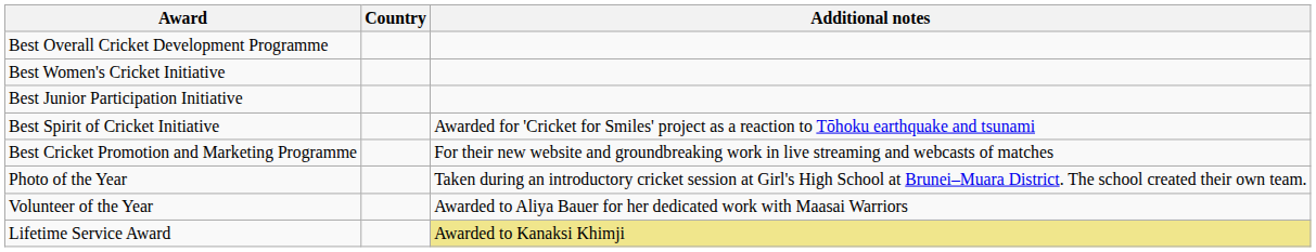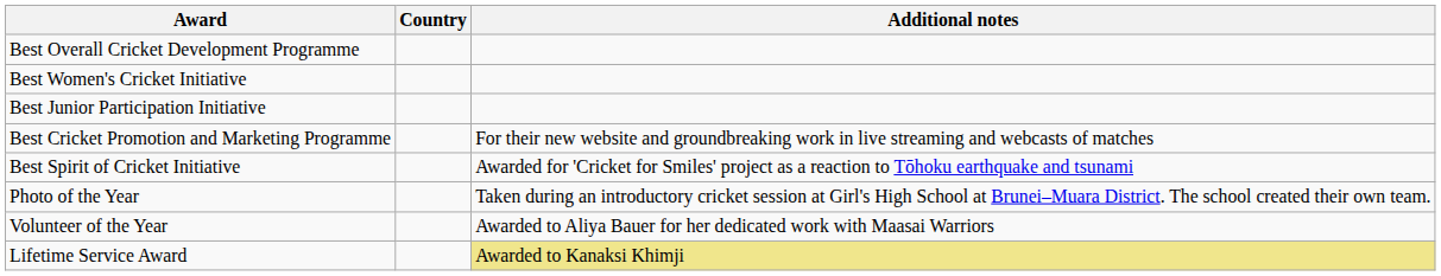rows swapped: Best Cricket Promotion and Marketing Programme <-> Best Spirit of Cricket Initiative
